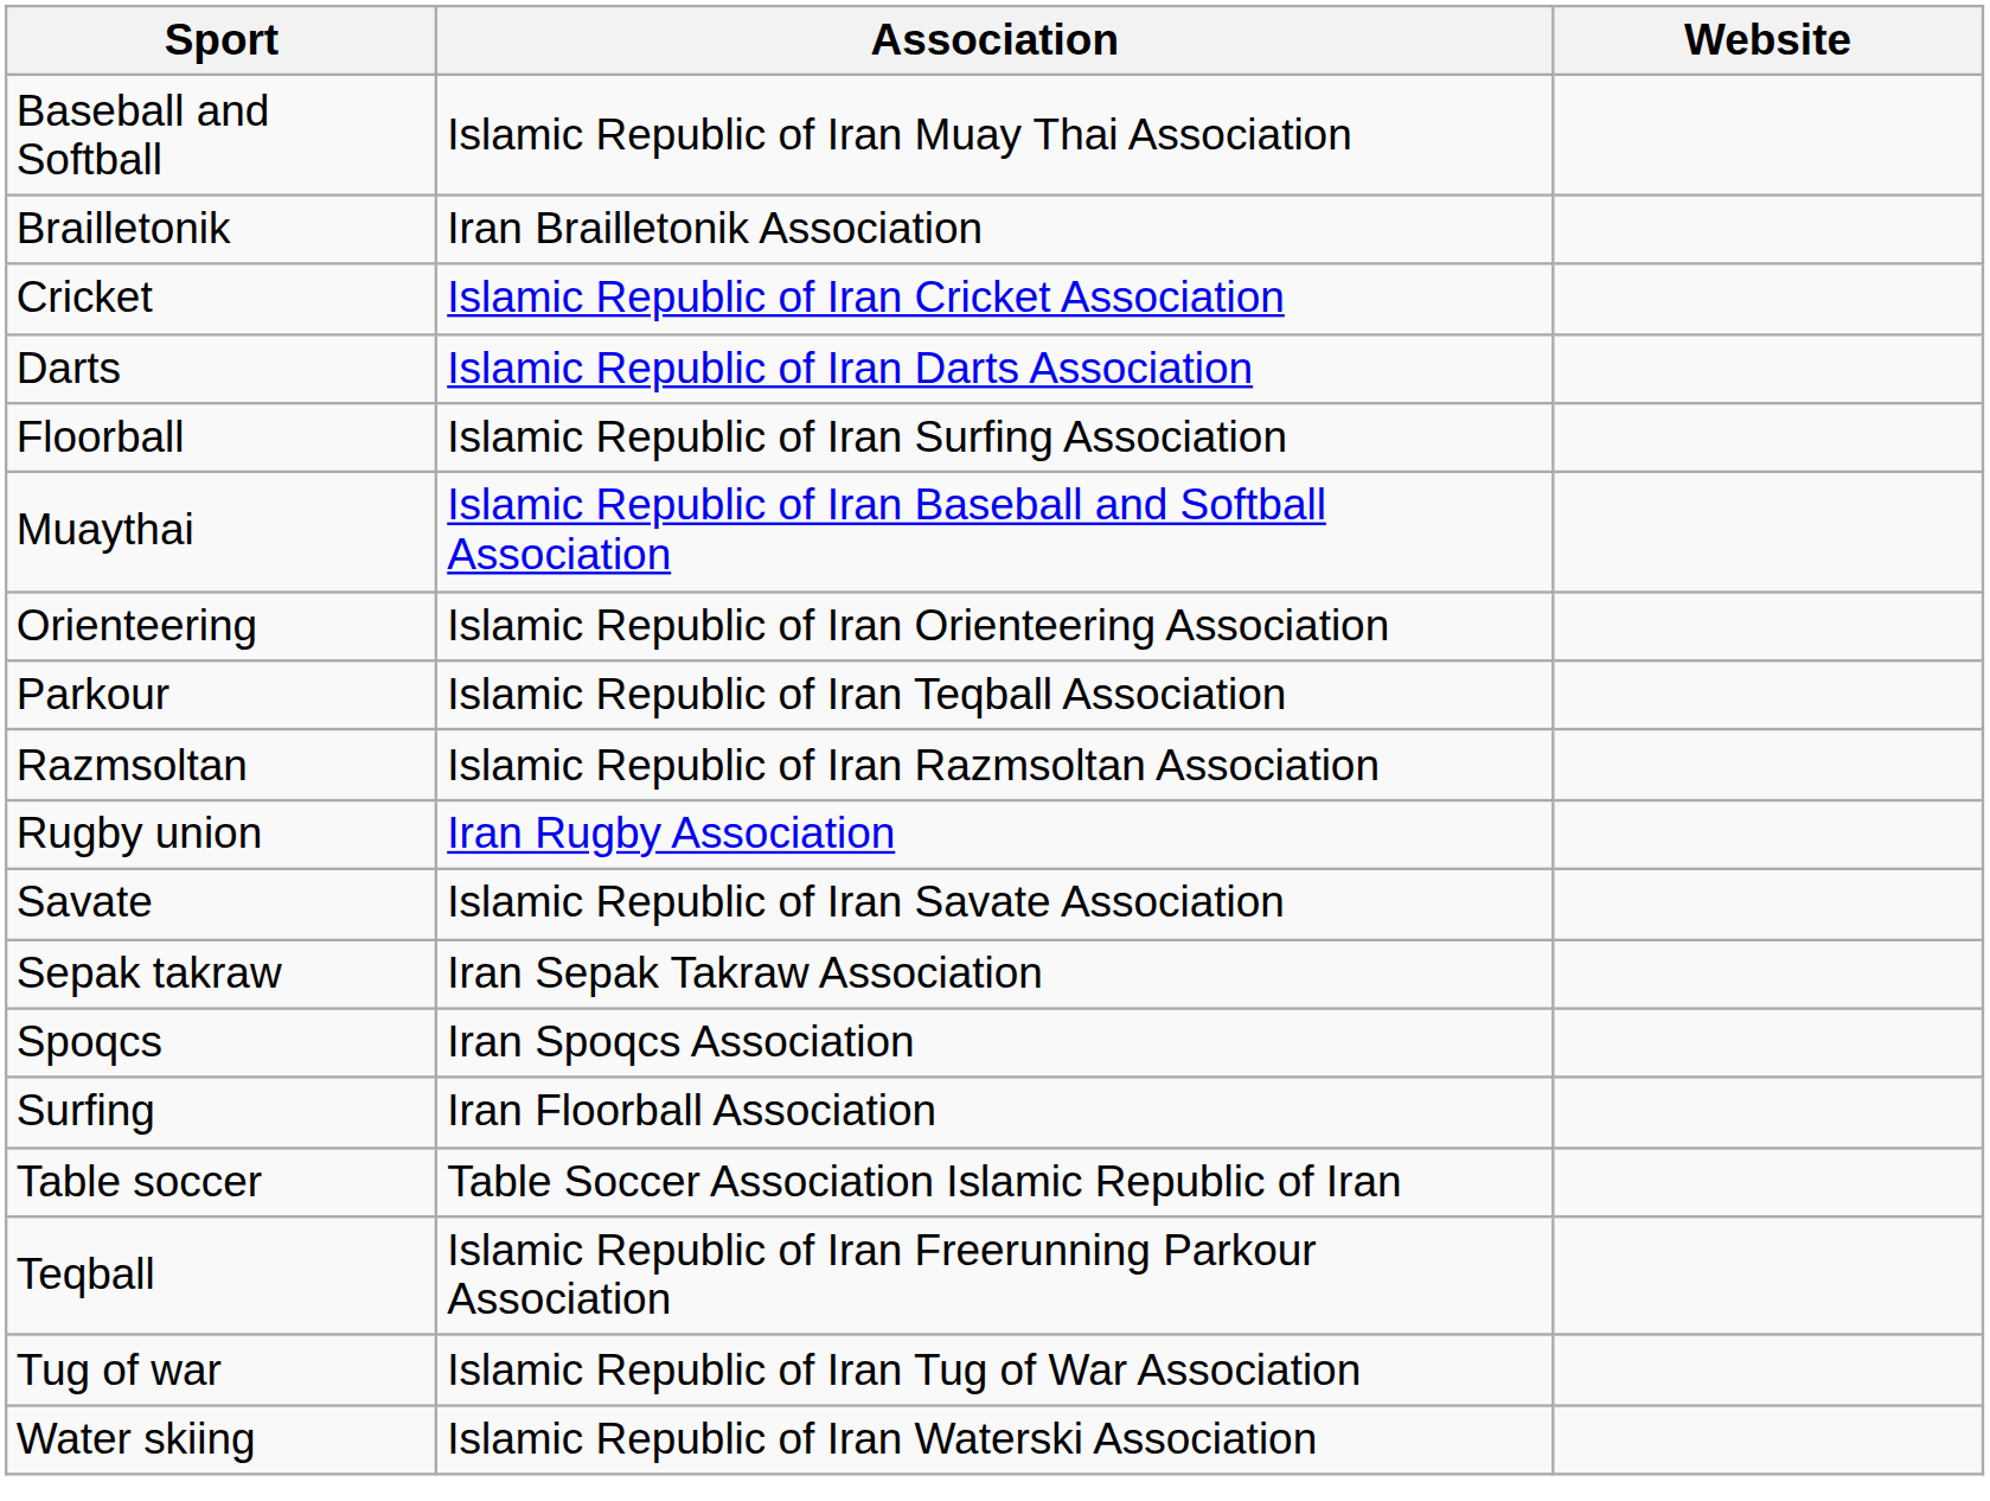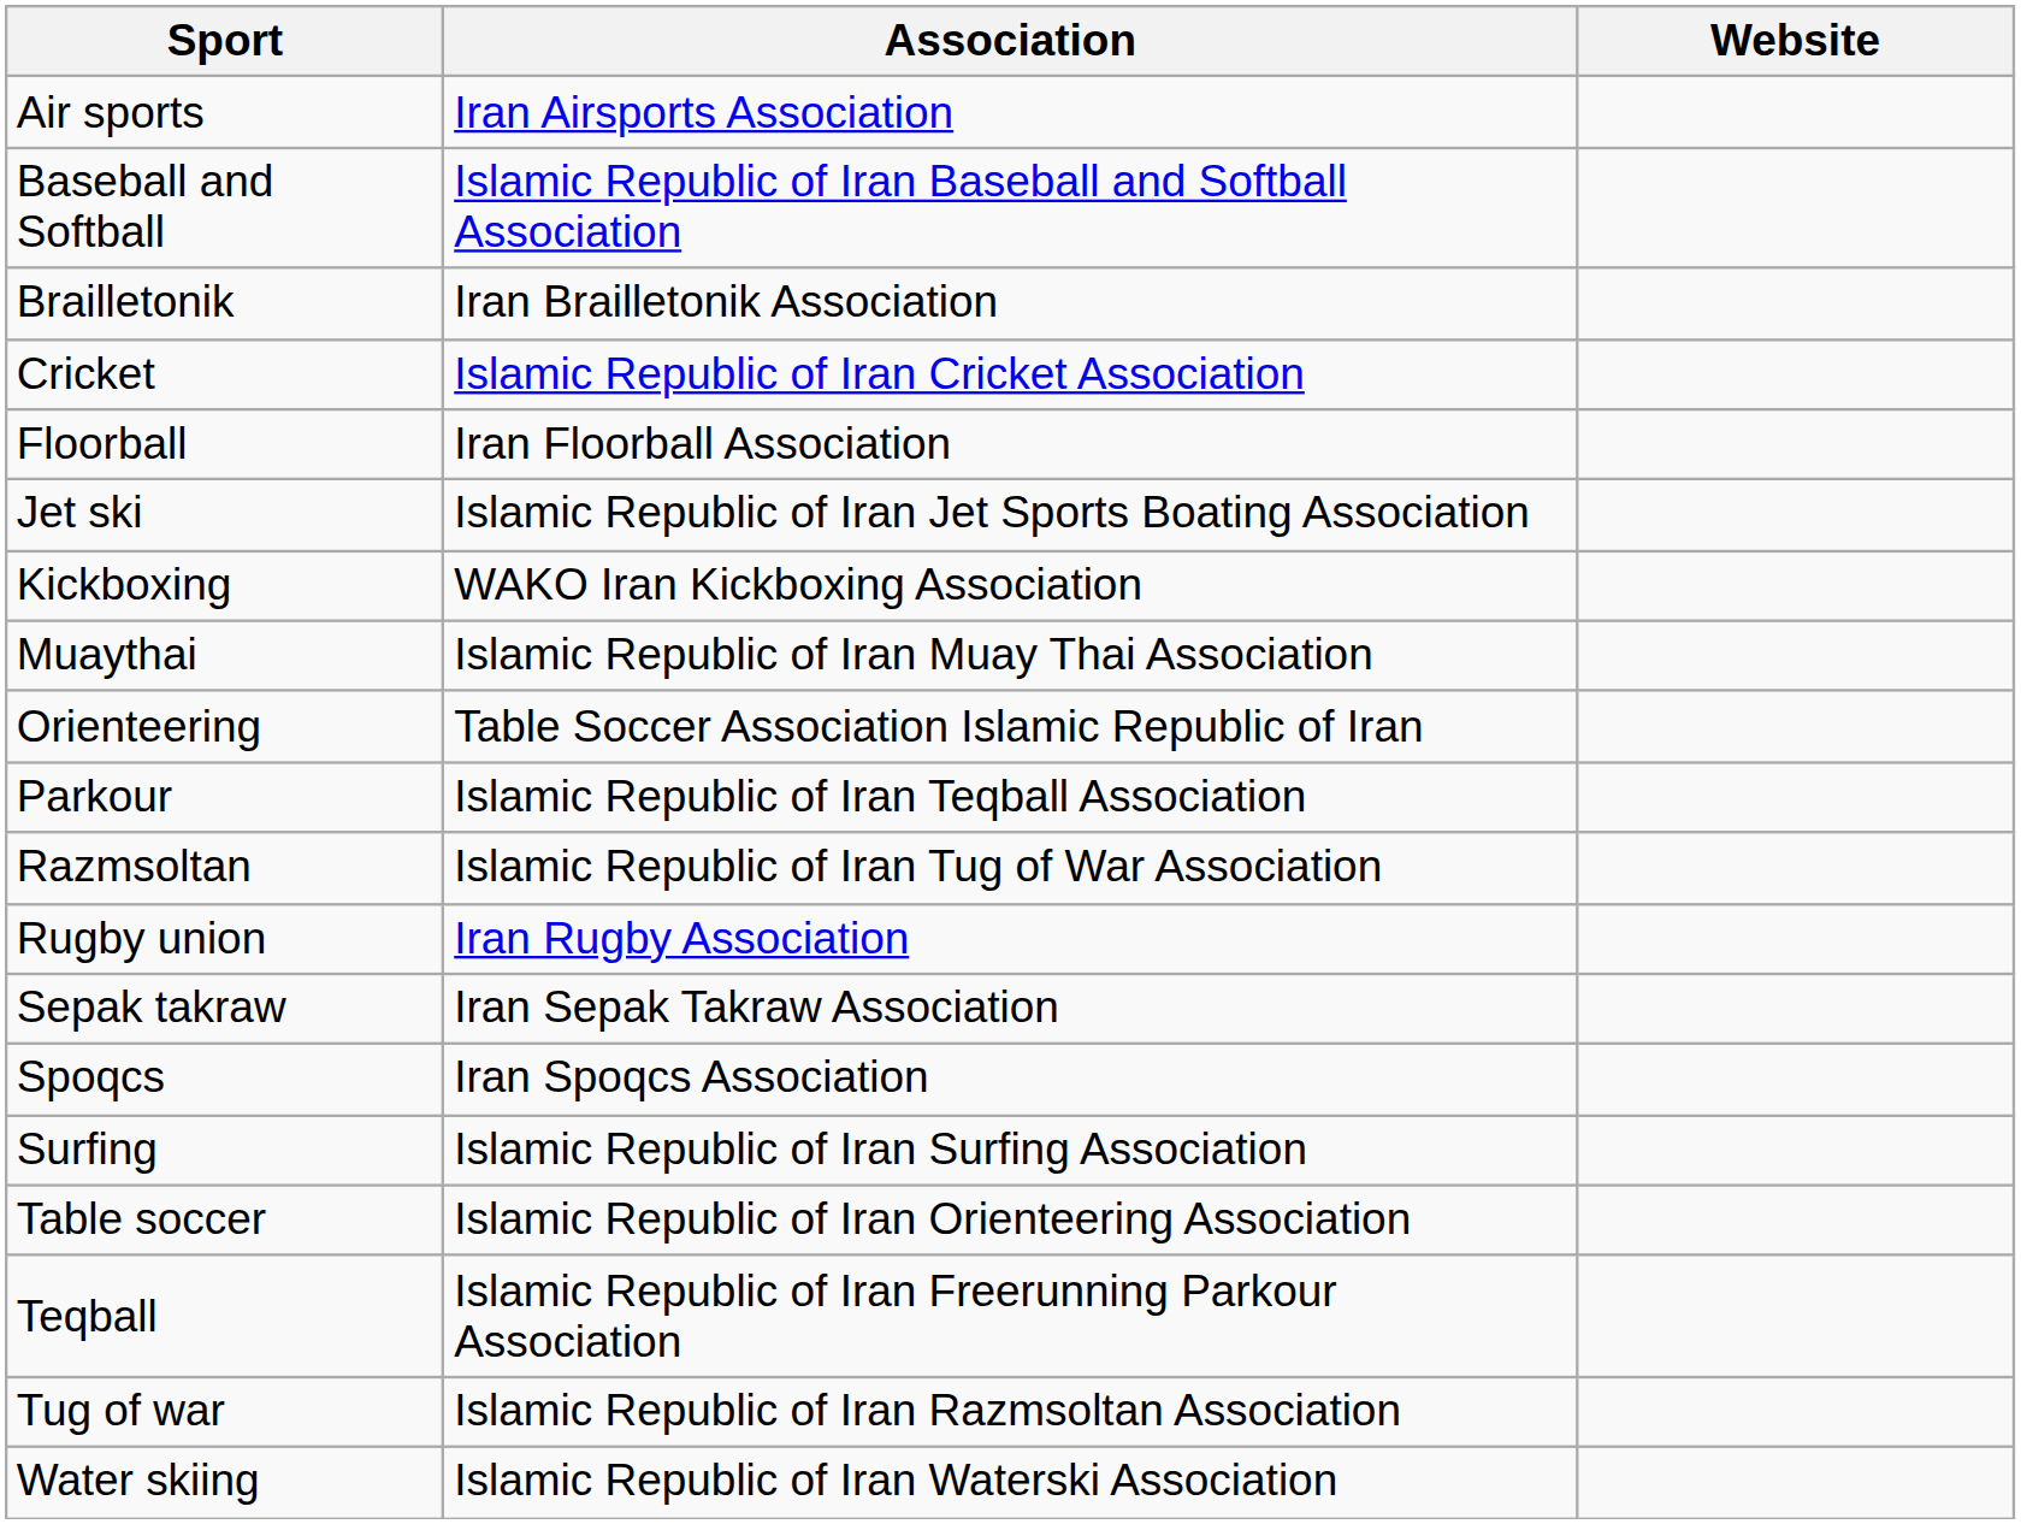+ row: Air sports | Iran Airsports Association
Baseball and Softball | Association: Islamic Republic of Iran Muay Thai Association -> Islamic Republic of Iran Baseball and Softball Association
- row: Darts | Islamic Republic of Iran Darts Association
Floorball | Association: Islamic Republic of Iran Surfing Association -> Iran Floorball Association
+ row: Jet ski | Islamic Republic of Iran Jet Sports Boating Association
+ row: Kickboxing | WAKO Iran Kickboxing Association
Muaythai | Association: Islamic Republic of Iran Baseball and Softball Association -> Islamic Republic of Iran Muay Thai Association
Orienteering | Association: Islamic Republic of Iran Orienteering Association -> Table Soccer Association Islamic Republic of Iran
Razmsoltan | Association: Islamic Republic of Iran Razmsoltan Association -> Islamic Republic of Iran Tug of War Association
- row: Savate | Islamic Republic of Iran Savate Association
Surfing | Association: Iran Floorball Association -> Islamic Republic of Iran Surfing Association
Table soccer | Association: Table Soccer Association Islamic Republic of Iran -> Islamic Republic of Iran Orienteering Association
Tug of war | Association: Islamic Republic of Iran Tug of War Association -> Islamic Republic of Iran Razmsoltan Association
